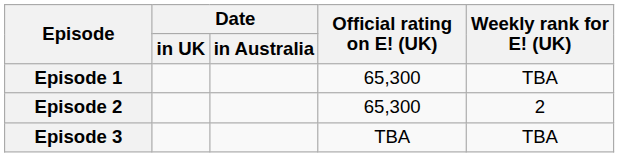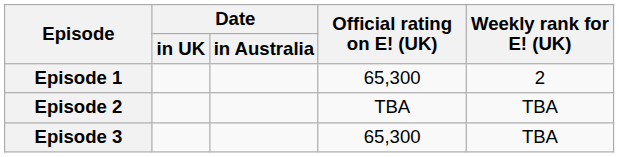Episode 1 | Weekly rank for E! (UK): TBA -> 2
Episode 2 | Official rating on E! (UK): 65,300 -> TBA
Episode 2 | Weekly rank for E! (UK): 2 -> TBA
Episode 3 | Official rating on E! (UK): TBA -> 65,300
